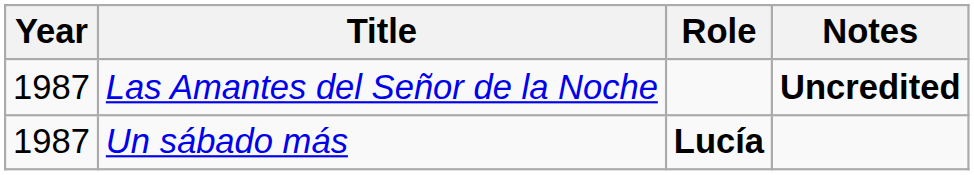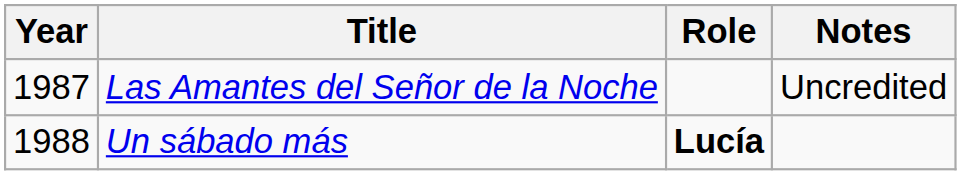Las Amantes del Señor de la Noche | Notes: bold -> normal
Un sábado más | Year: 1987 -> 1988
